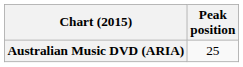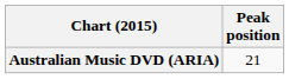Australian Music DVD (ARIA) | Peak position: 25 -> 21
